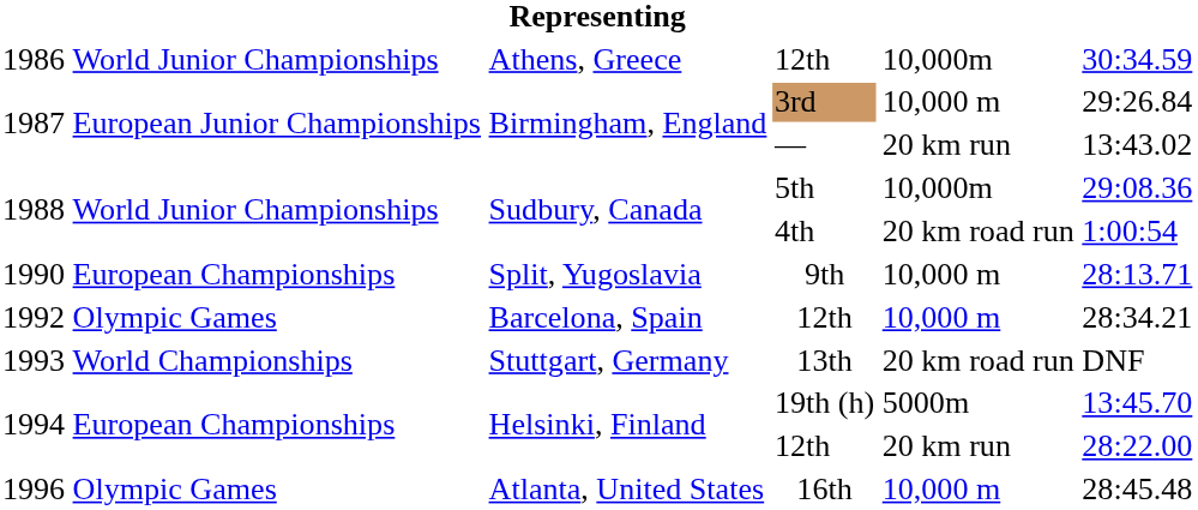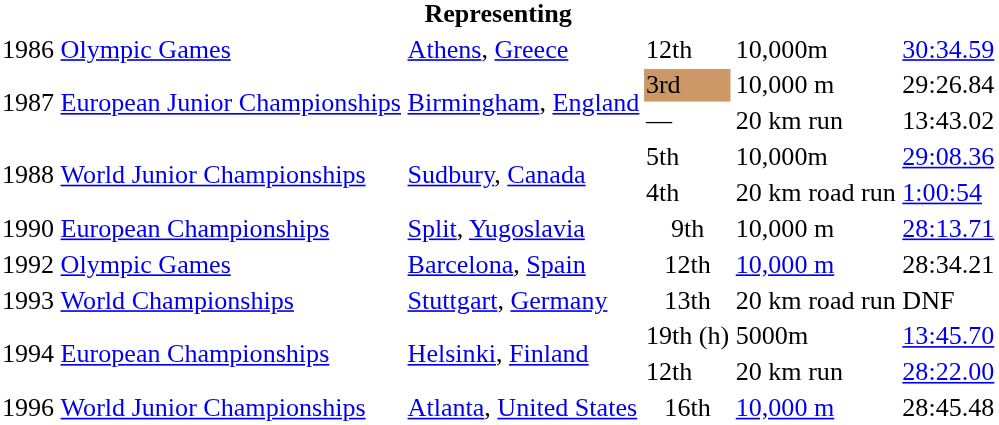1986 / 12th | column 2: World Junior Championships -> Olympic Games
16th | column 2: Olympic Games -> World Junior Championships
